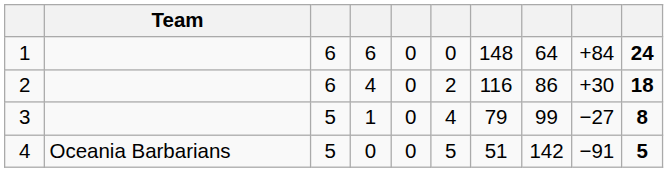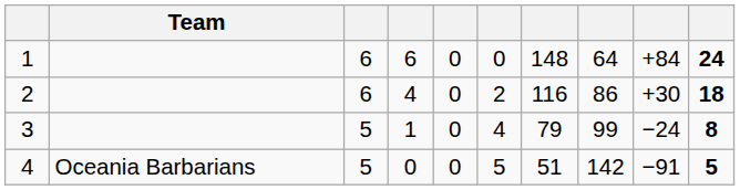3 | column 9: −27 -> −24
